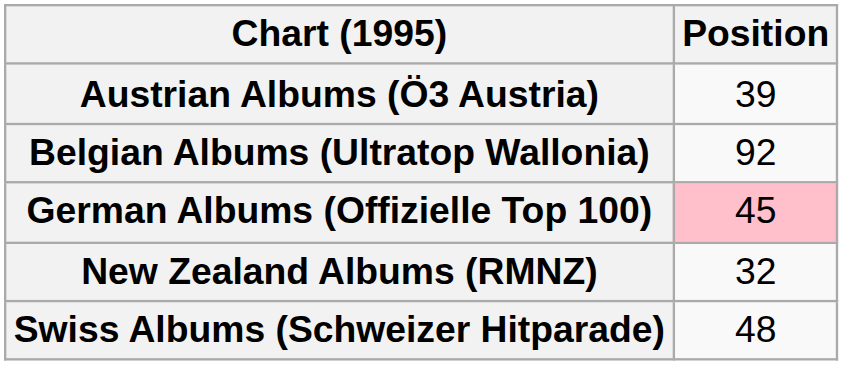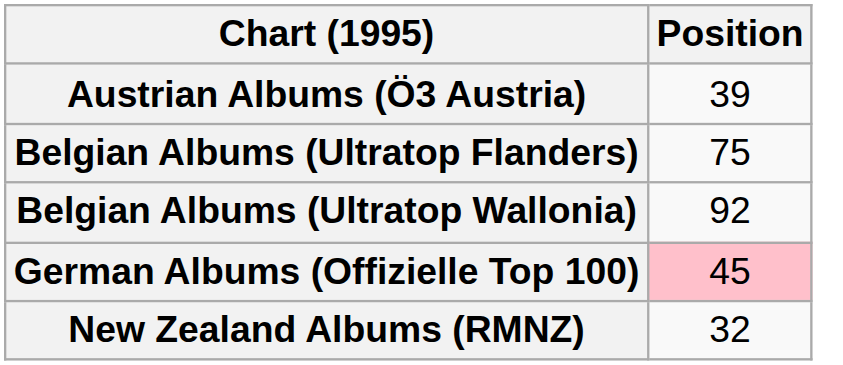+ row: Belgian Albums (Ultratop Flanders) | 75
- row: Swiss Albums (Schweizer Hitparade) | 48
